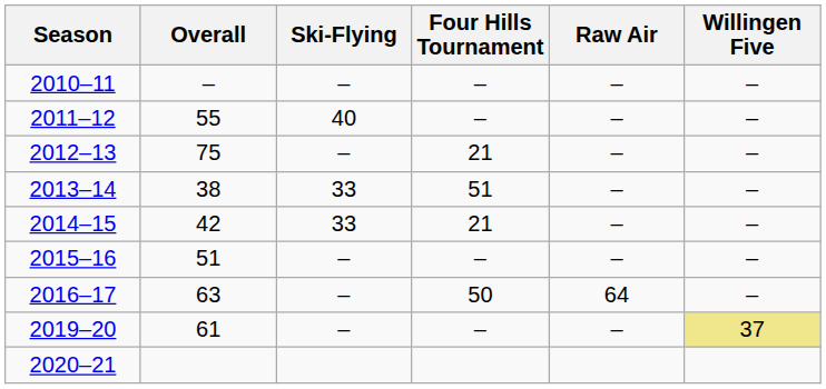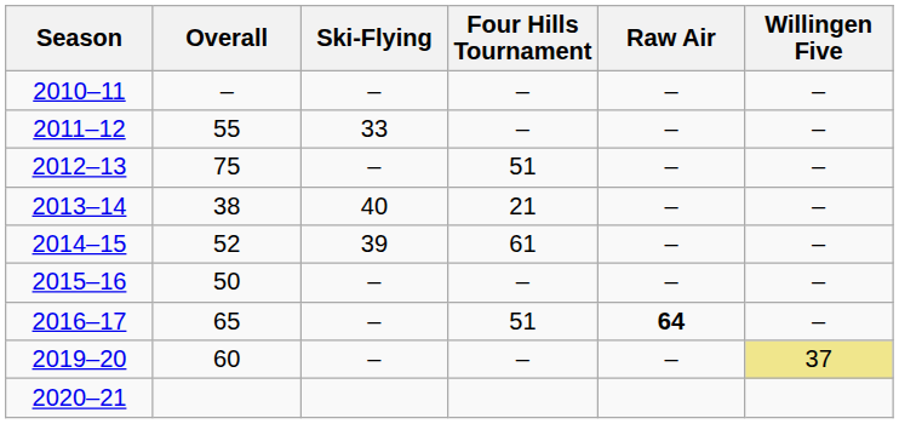2011–12 | Ski-Flying: 40 -> 33
2012–13 | Four Hills Tournament: 21 -> 51
2013–14 | Ski-Flying: 33 -> 40
2013–14 | Four Hills Tournament: 51 -> 21
2014–15 | Overall: 42 -> 52
2014–15 | Ski-Flying: 33 -> 39
2014–15 | Four Hills Tournament: 21 -> 61
2015–16 | Overall: 51 -> 50
2016–17 | Overall: 63 -> 65
2016–17 | Four Hills Tournament: 50 -> 51
2016–17 | Raw Air: normal -> bold
2019–20 | Overall: 61 -> 60
